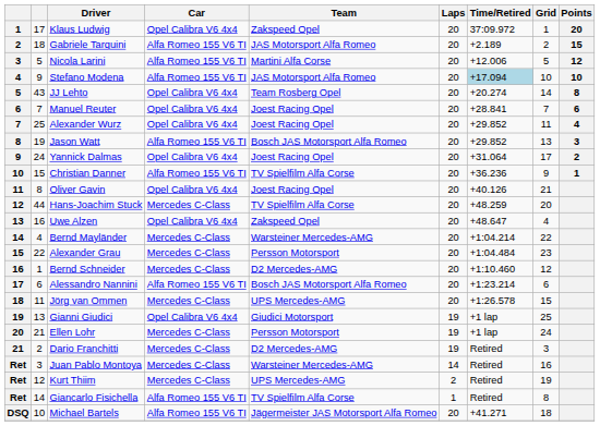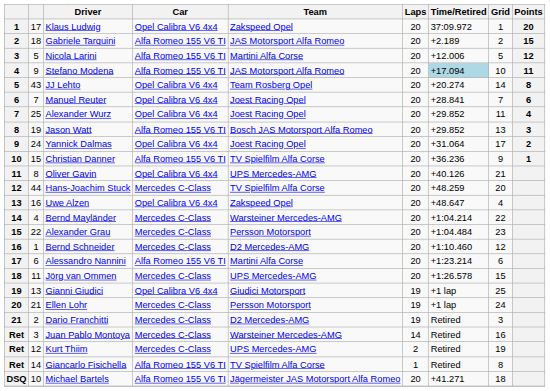Stefano Modena | Points: 10 -> 11
Oliver Gavin | Team: Joest Racing Opel -> UPS Mercedes-AMG
Alessandro Nannini | Team: Bosch JAS Motorsport Alfa Romeo -> Martini Alfa Corse
